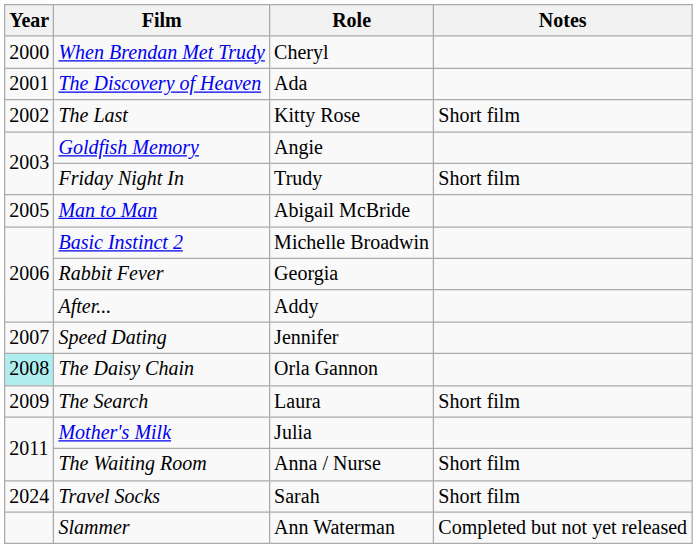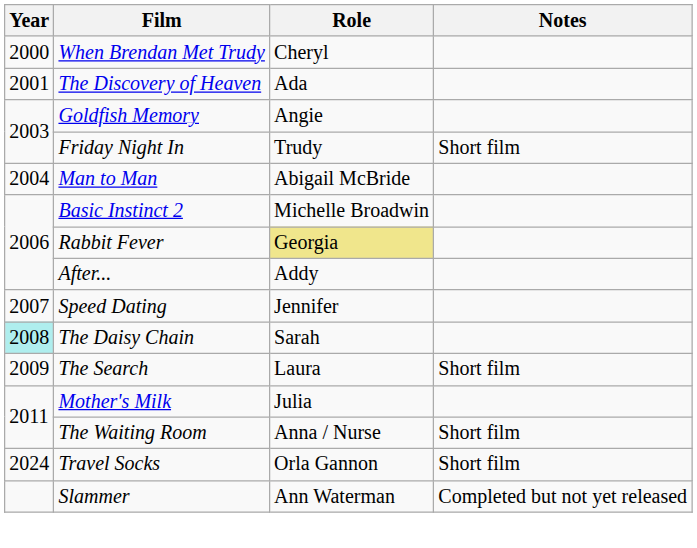- row: 2002 | The Last | Kitty Rose | Short film
Man to Man | Year: 2005 -> 2004
Rabbit Fever | Role: no background -> khaki background
The Daisy Chain | Role: Orla Gannon -> Sarah
Travel Socks | Role: Sarah -> Orla Gannon
